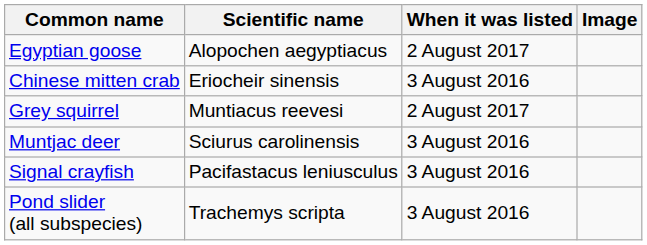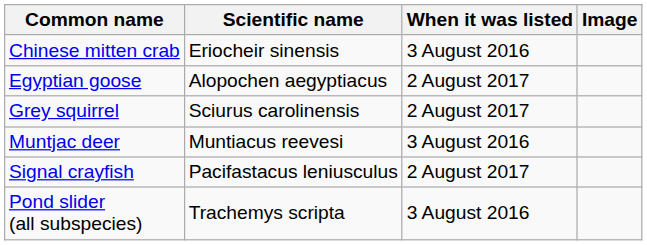rows swapped: Chinese mitten crab <-> Egyptian goose
Grey squirrel | Scientific name: Muntiacus reevesi -> Sciurus carolinensis
Muntjac deer | Scientific name: Sciurus carolinensis -> Muntiacus reevesi
Signal crayfish | When it was listed: 3 August 2016 -> 2 August 2017
